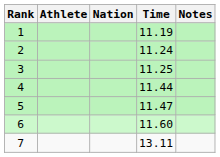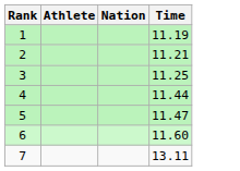- column: Notes
2 | Time: 11.24 -> 11.21
